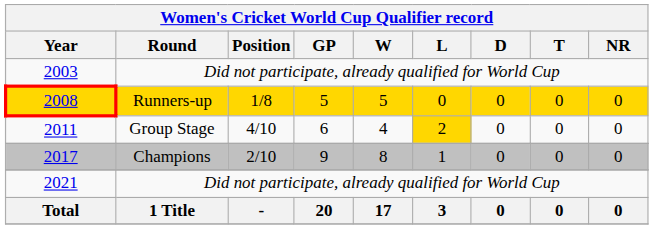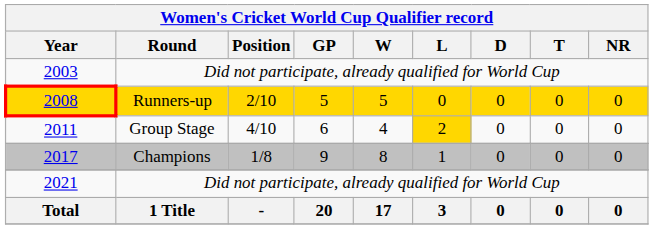2008 | Position: 1/8 -> 2/10
2017 | Position: 2/10 -> 1/8
